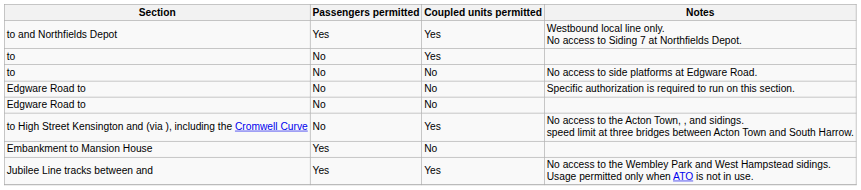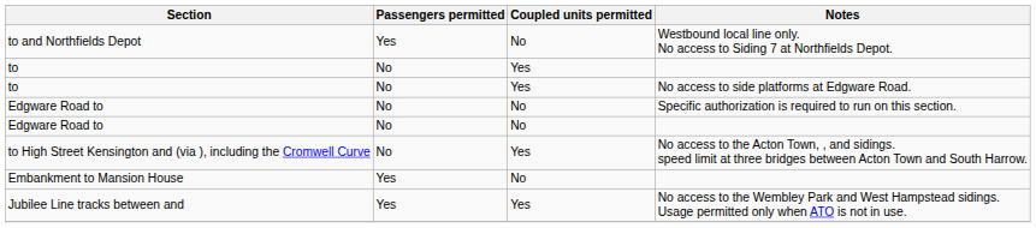to and Northfields Depot | Coupled units permitted: Yes -> No
to / No access to side platforms at Edgware Road. | Coupled units permitted: No -> Yes
